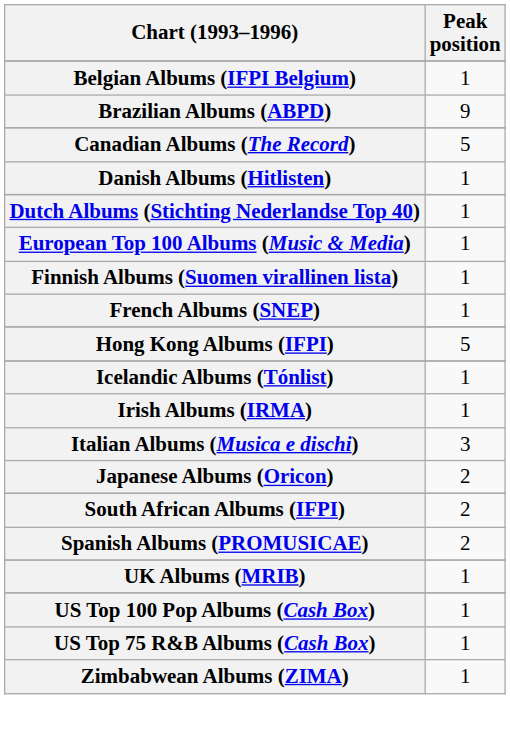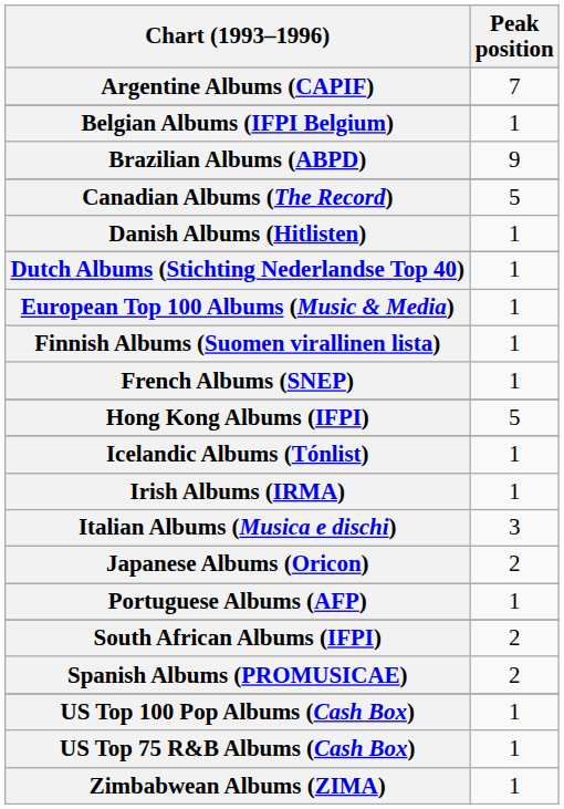+ row: Argentine Albums (CAPIF) | 7
+ row: Portuguese Albums (AFP) | 1
- row: UK Albums (MRIB) | 1
